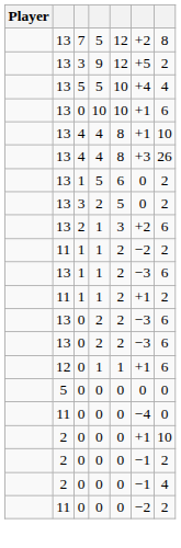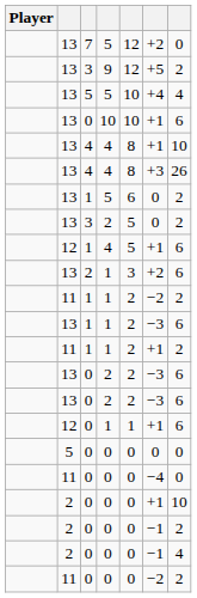7 | column 7: 8 -> 0
+ row: 12 | 1 | 4 | 5 | +1 | 6
